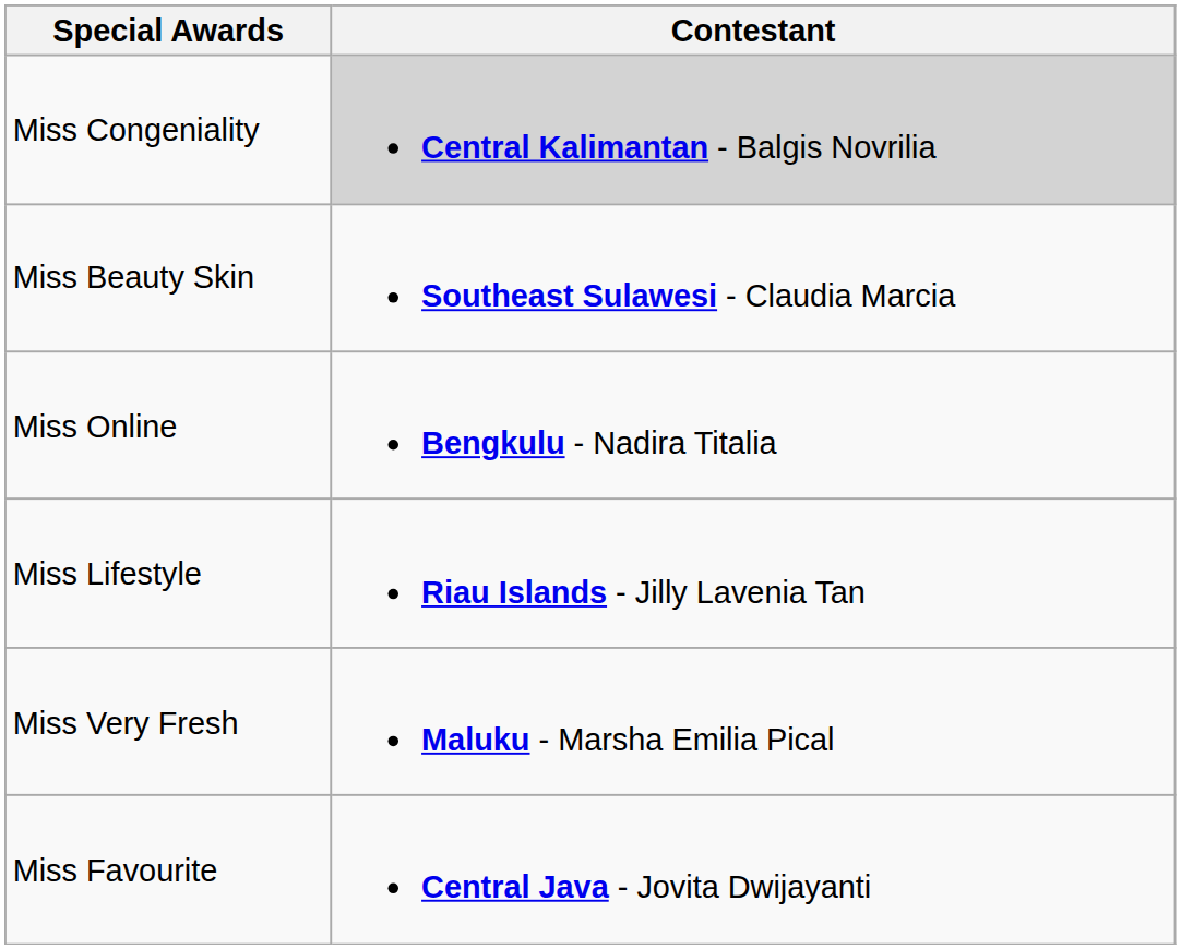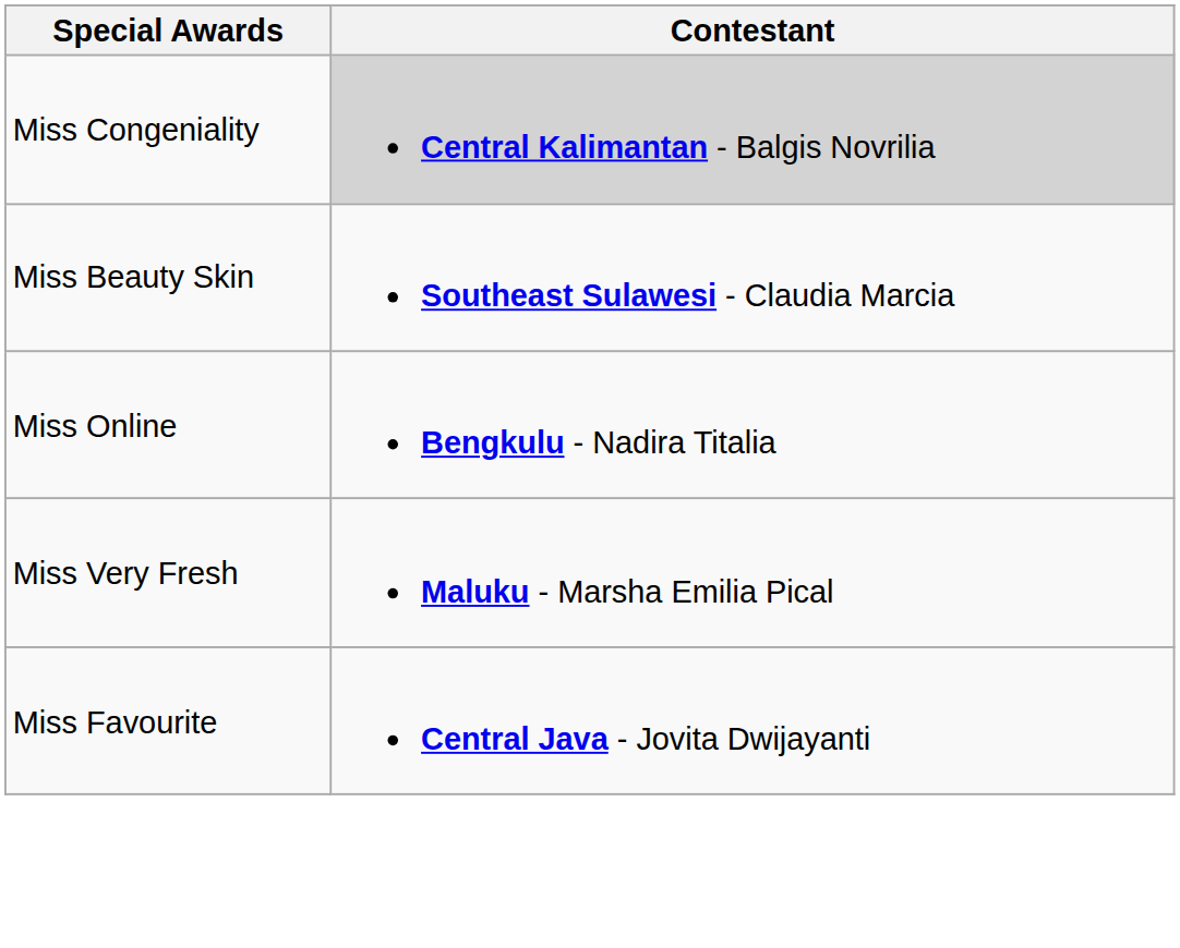- row: Miss Lifestyle | Riau Islands - Jilly Lavenia Tan
